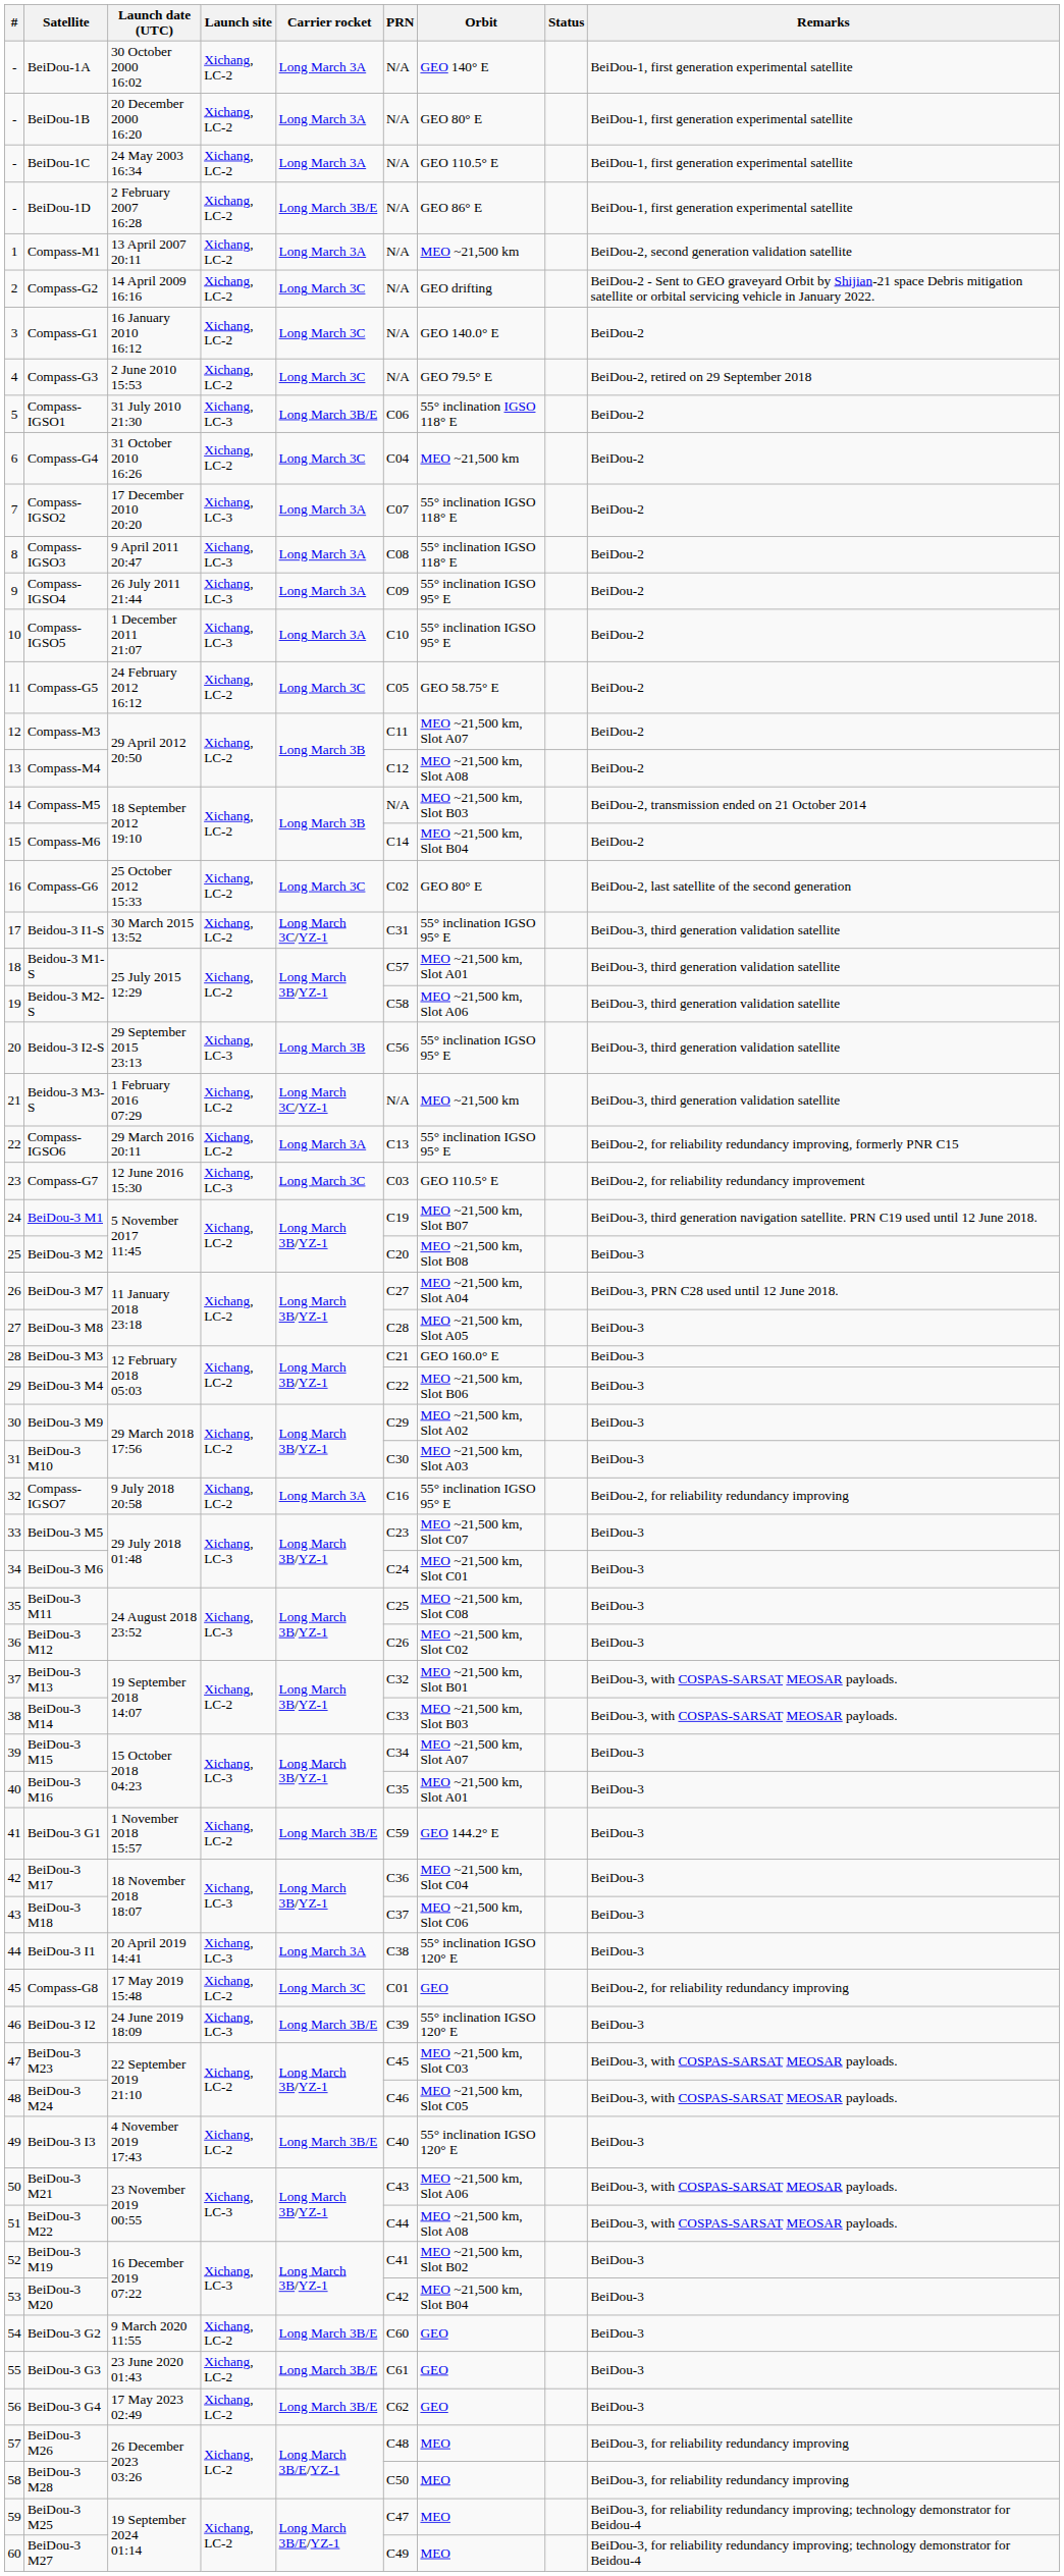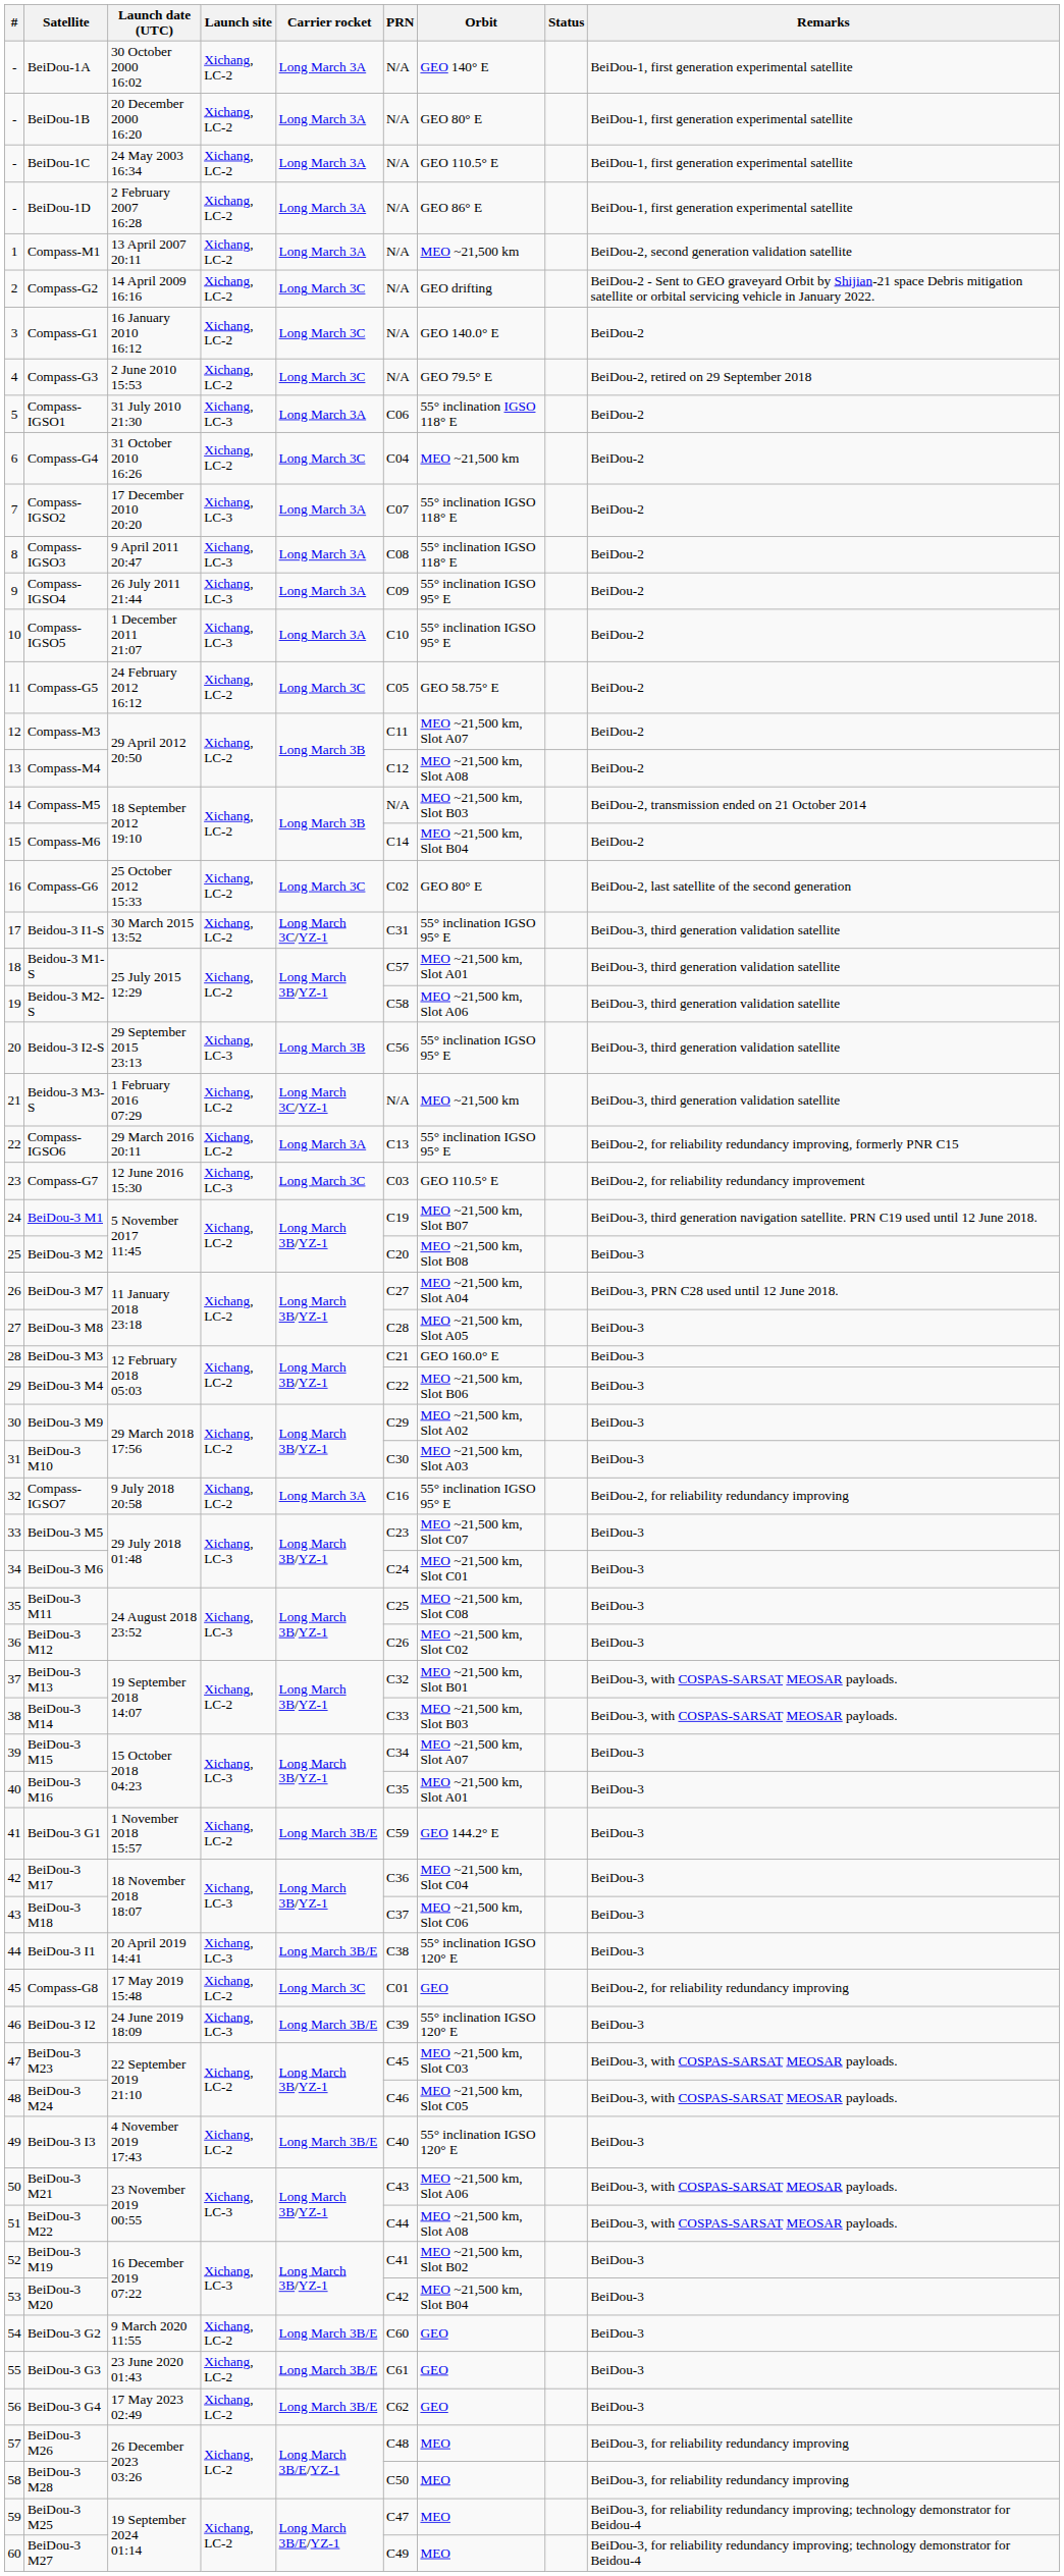BeiDou-1D | Carrier rocket: Long March 3B/E -> Long March 3A
Compass-IGSO1 | Carrier rocket: Long March 3B/E -> Long March 3A
BeiDou-3 I1 | Carrier rocket: Long March 3A -> Long March 3B/E
